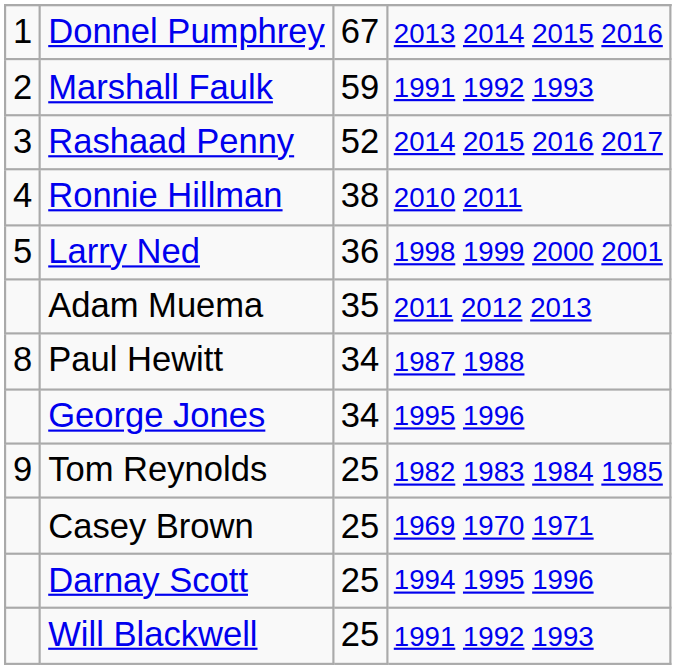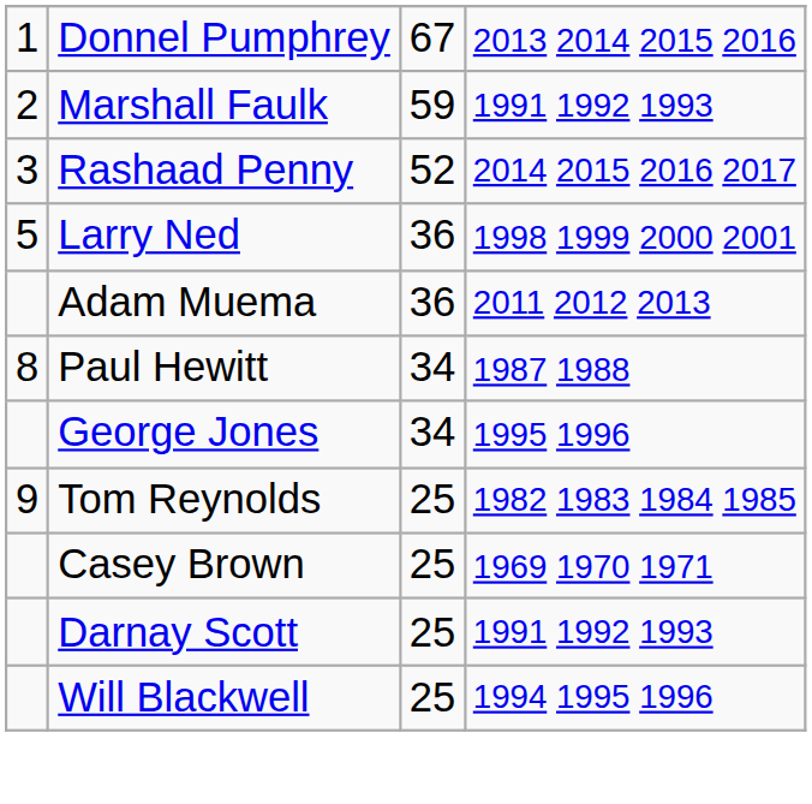- row: 4 | Ronnie Hillman | 38 | 2010 2011
Adam Muema | column 3: 35 -> 36
Darnay Scott | column 4: 1994 1995 1996 -> 1991 1992 1993
Will Blackwell | column 4: 1991 1992 1993 -> 1994 1995 1996
